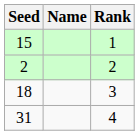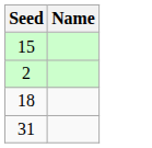- column: Rank | 1 | 2 | 3 | 4
